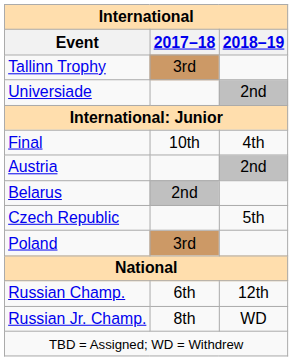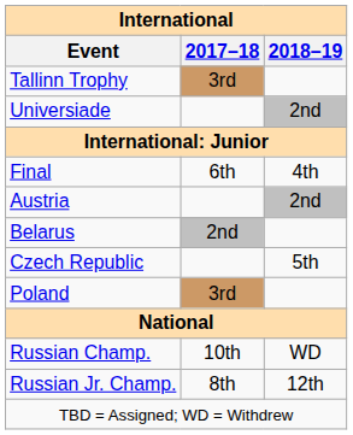Final | 2017–18: 10th -> 6th
Russian Champ. | 2017–18: 6th -> 10th
Russian Champ. | 2018–19: 12th -> WD
Russian Jr. Champ. | 2018–19: WD -> 12th
